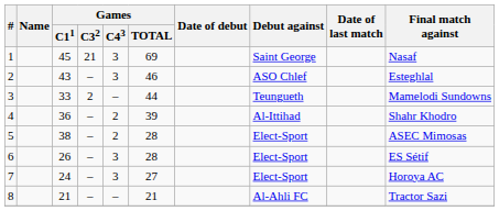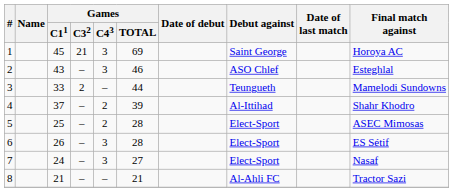1 | Final match against: Nasaf -> Horoya AC
4 | Games / C11: 36 -> 37
5 | Games / C11: 38 -> 25
7 | Final match against: Horoya AC -> Nasaf
